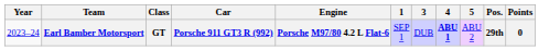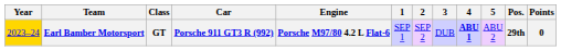+ column: 2 | SEP 2
Earl Bamber Motorsport | Year: no background -> gold background
